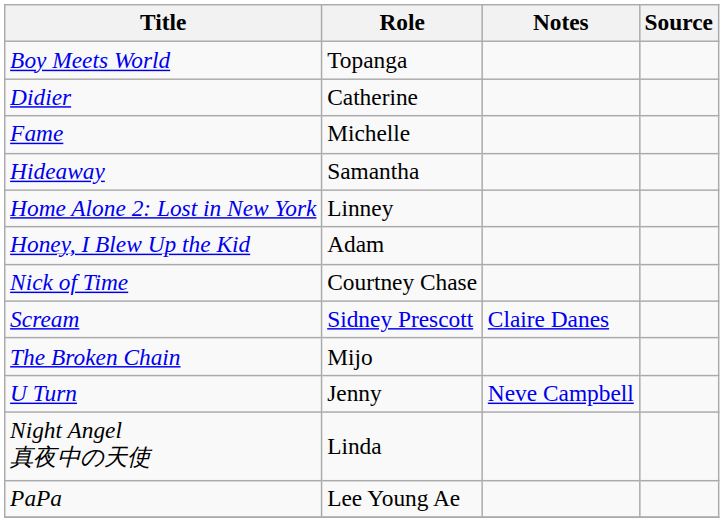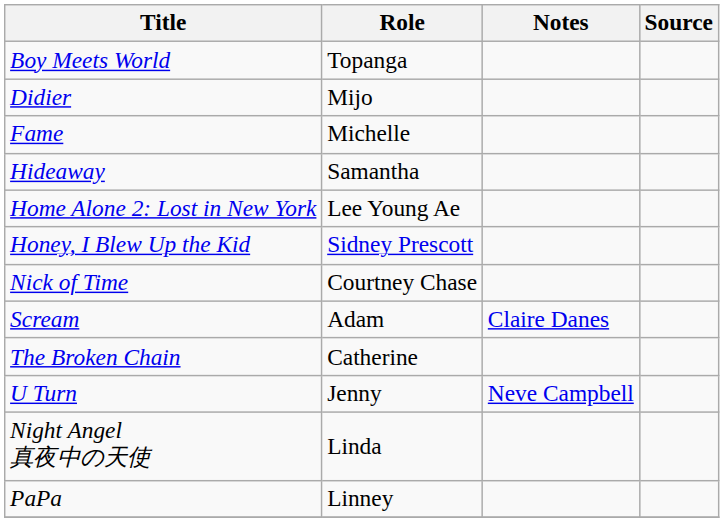Didier | Role: Catherine -> Mijo
Home Alone 2: Lost in New York | Role: Linney -> Lee Young Ae
Honey, I Blew Up the Kid | Role: Adam -> Sidney Prescott
Scream | Role: Sidney Prescott -> Adam
The Broken Chain | Role: Mijo -> Catherine
PaPa | Role: Lee Young Ae -> Linney
